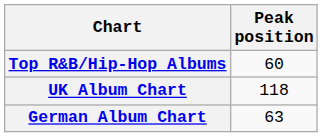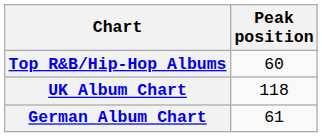German Album Chart | Peak position: 63 -> 61
